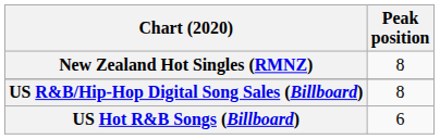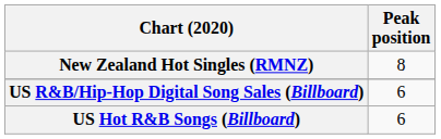US R&B/Hip-Hop Digital Song Sales (Billboard) | Peak position: 8 -> 6
